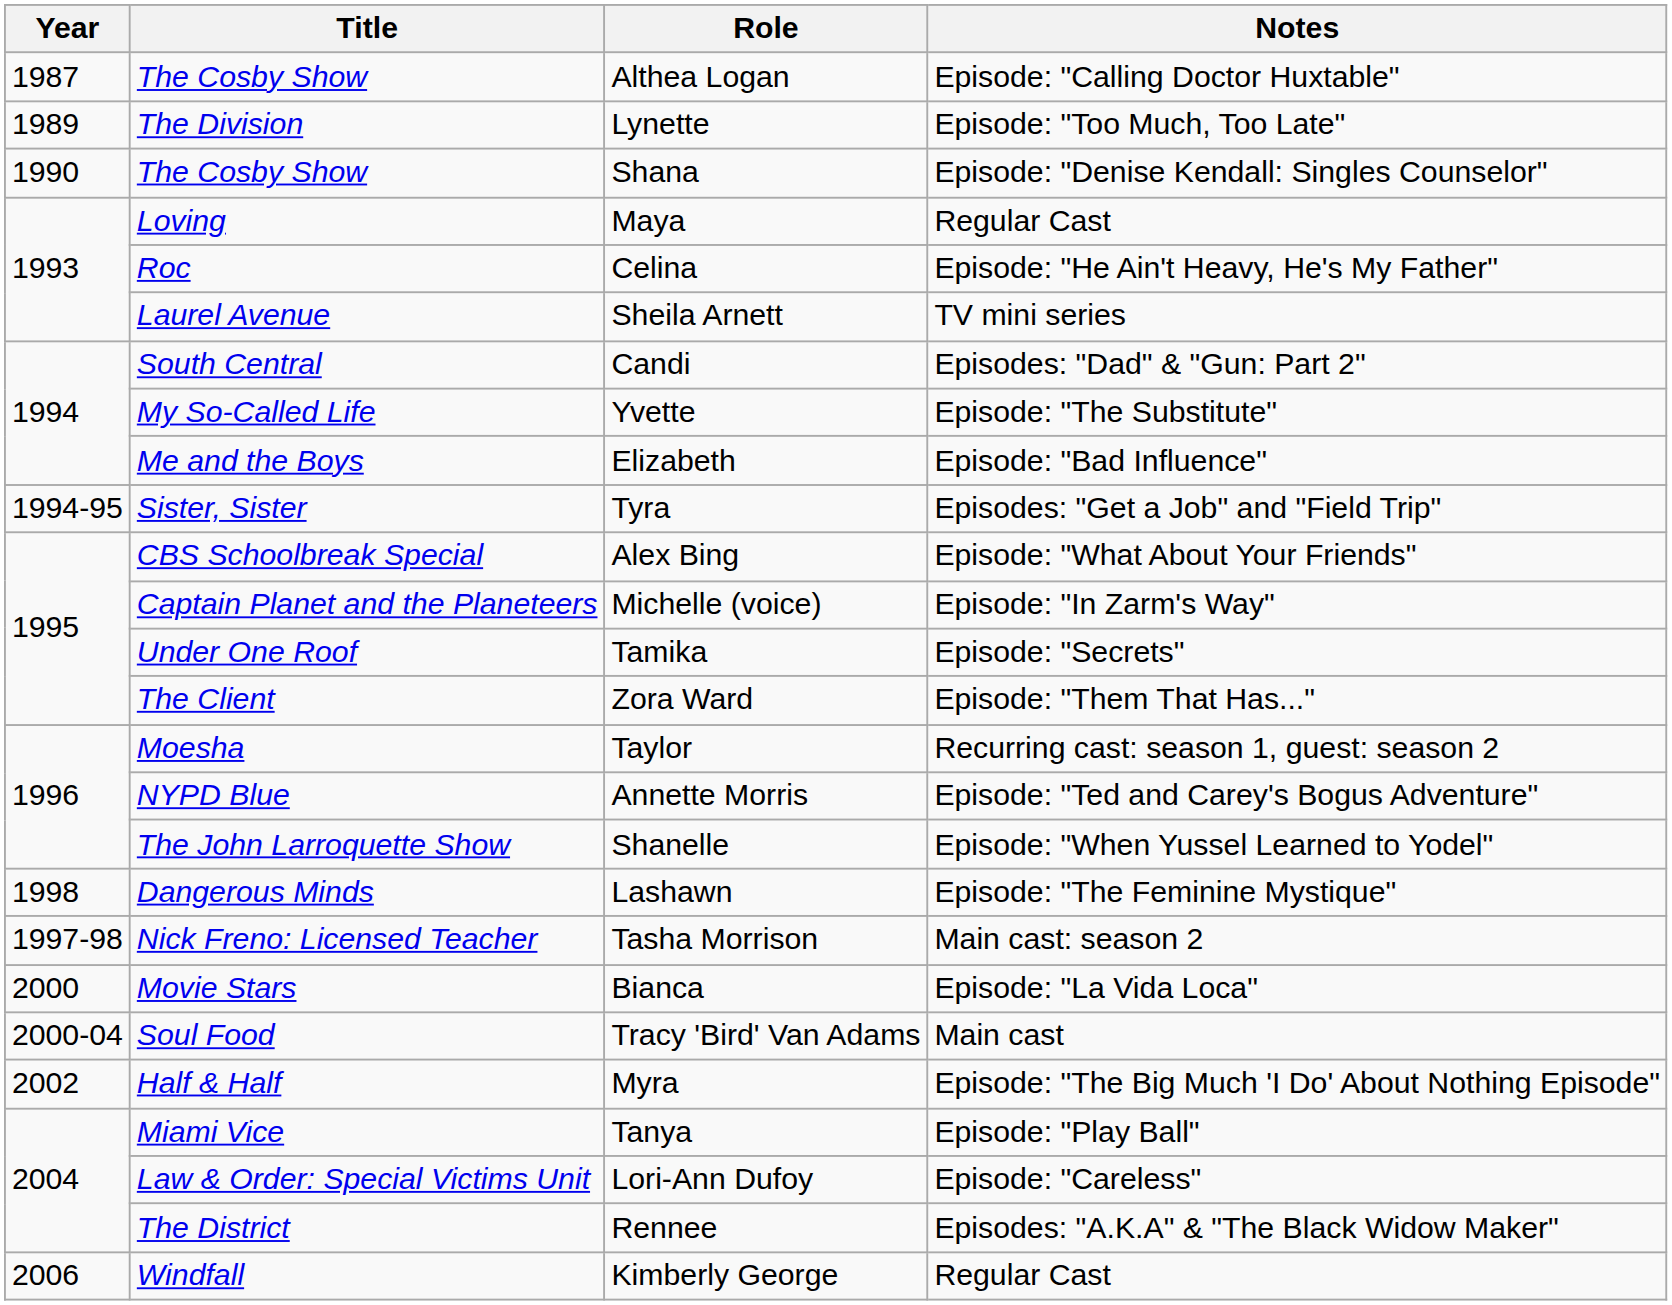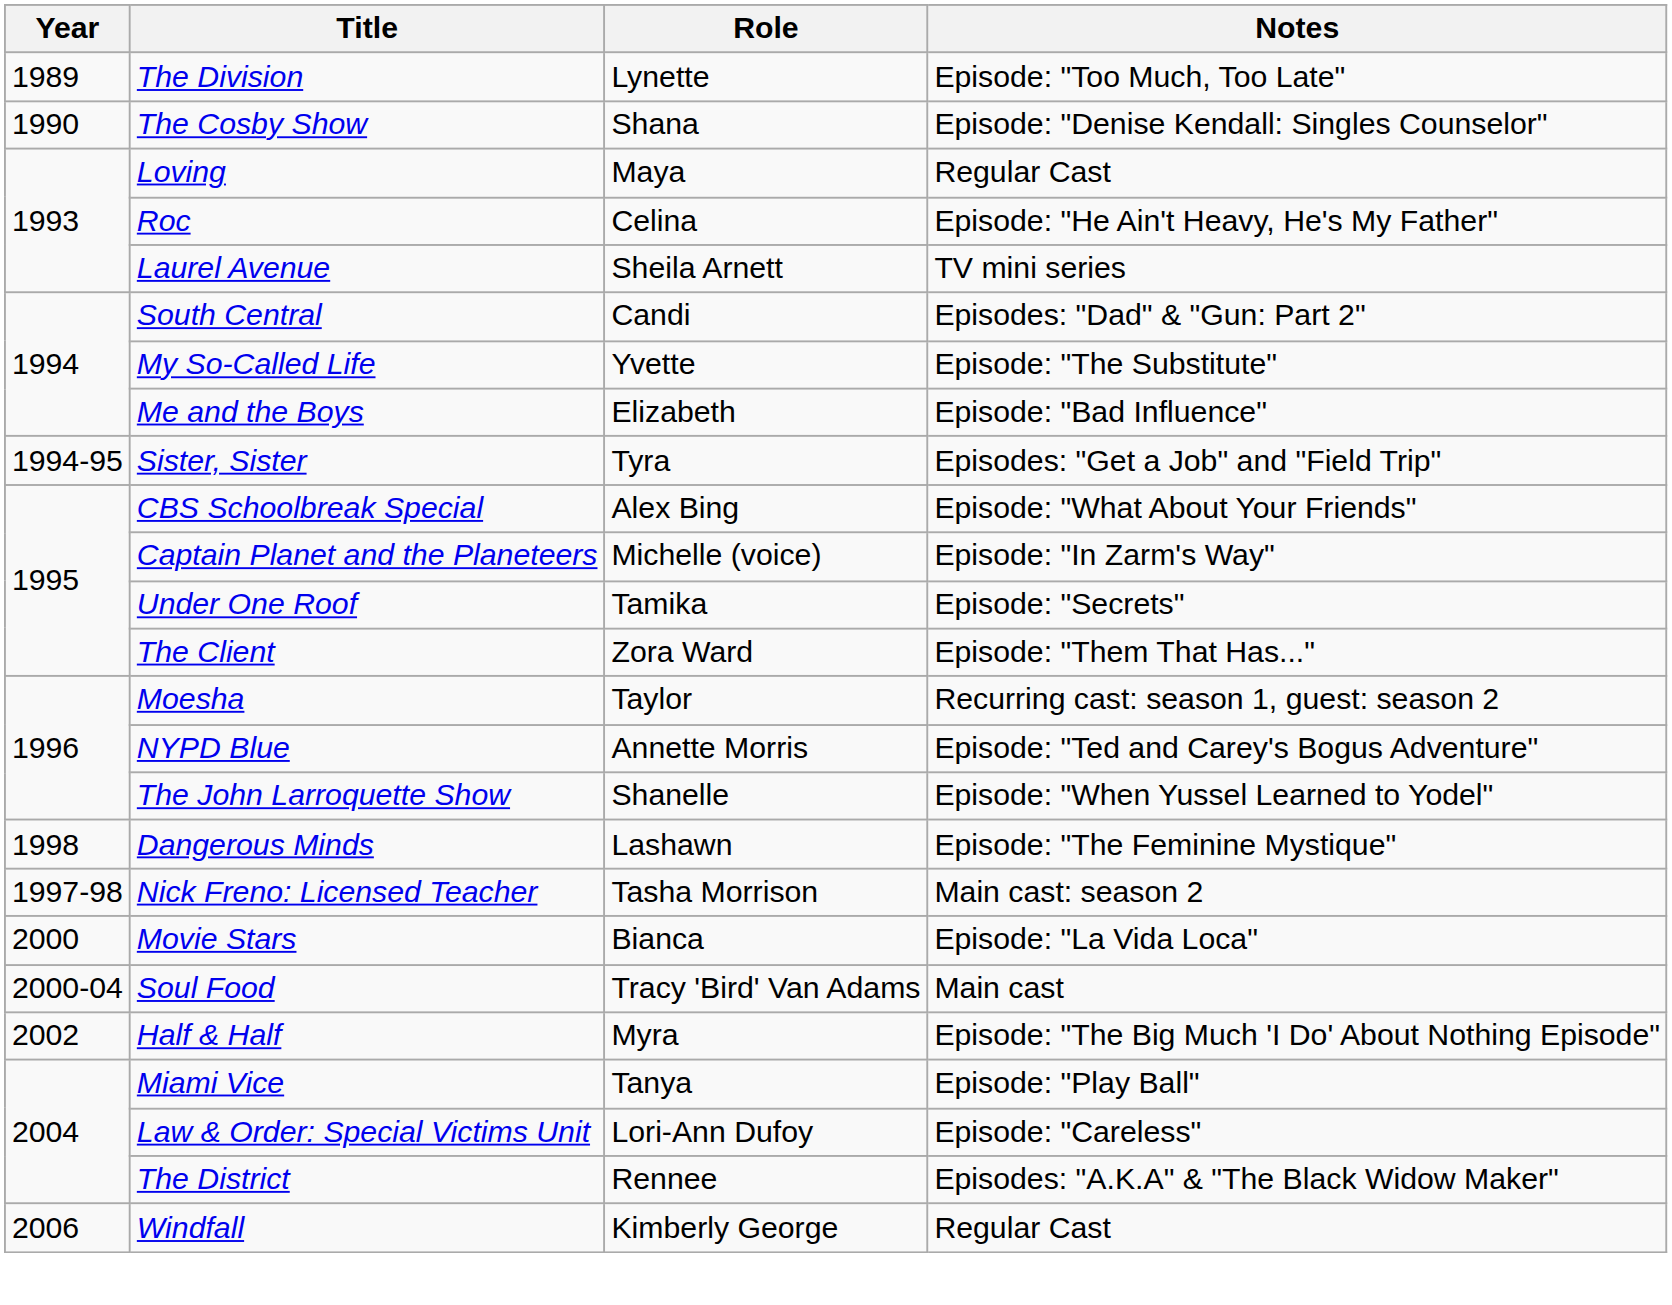- row: 1987 | The Cosby Show | Althea Logan | Episode: "Calling Doctor Huxtable"
